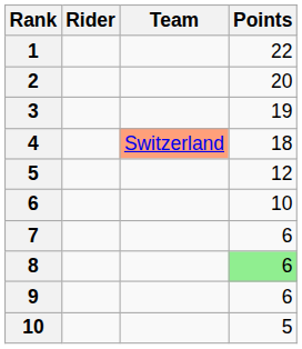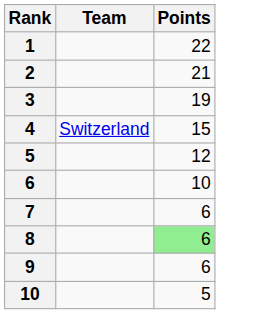- column: Rider
2 | Points: 20 -> 21
4 | Team: lightsalmon background -> no background
4 | Points: 18 -> 15
